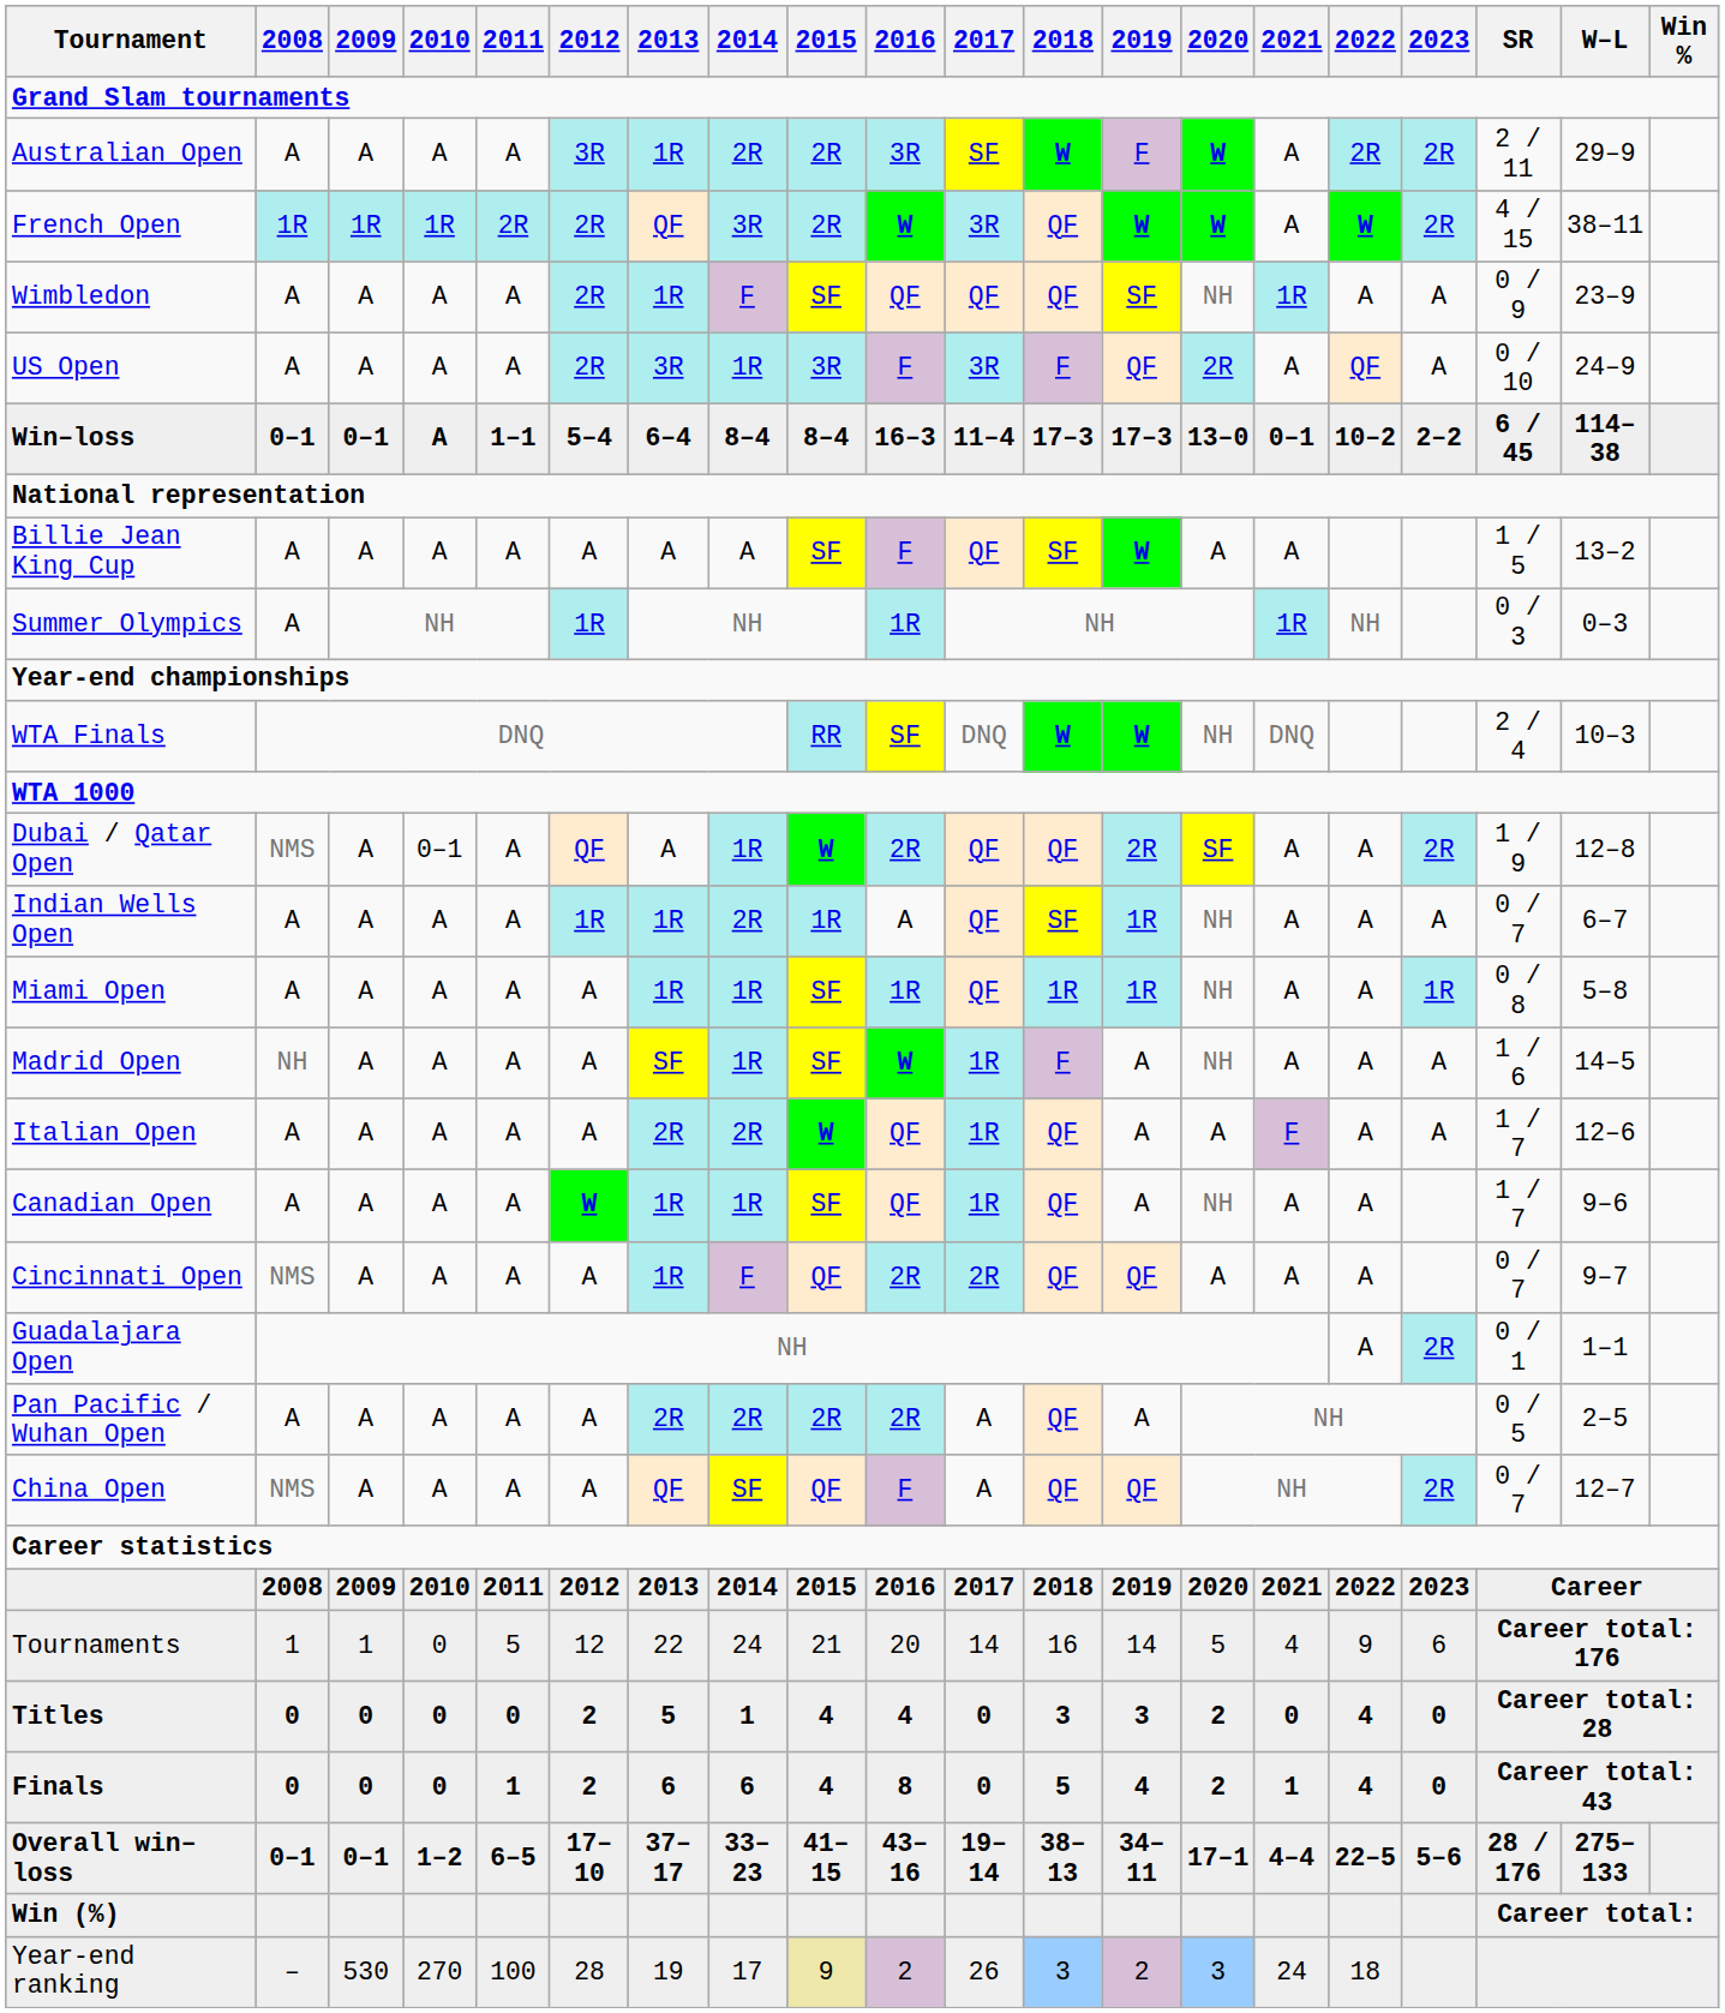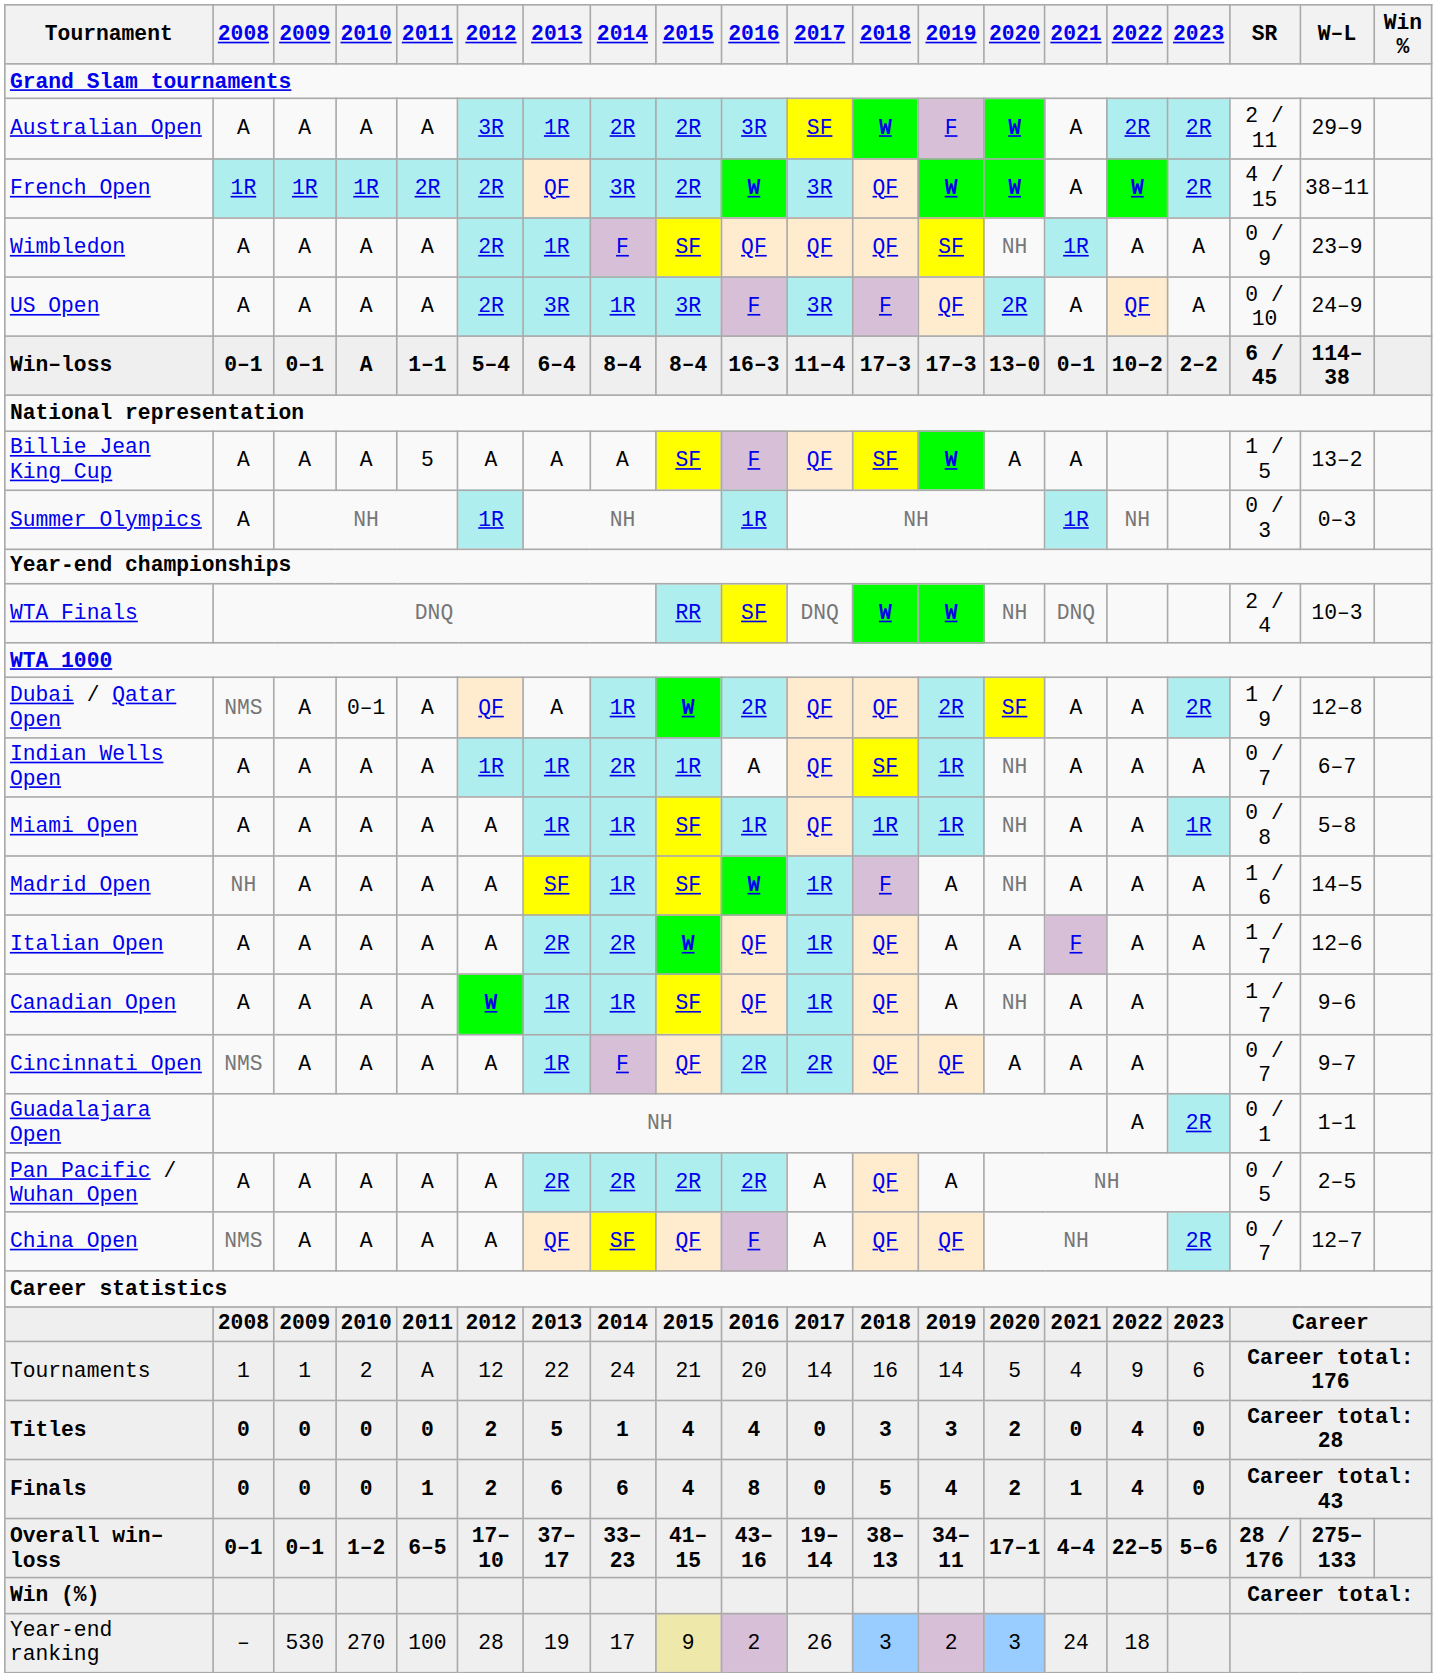Billie Jean King Cup | 2011: A -> 5
Tournaments | 2010: 0 -> 2
Tournaments | 2011: 5 -> A
